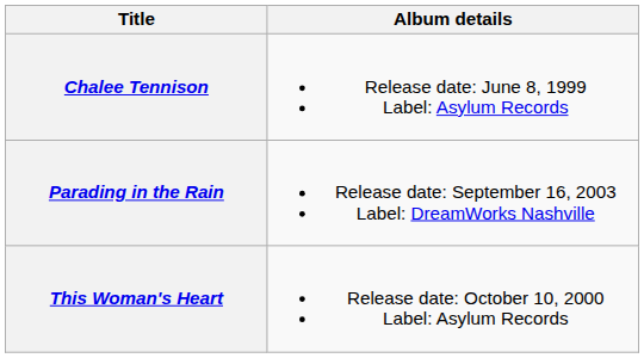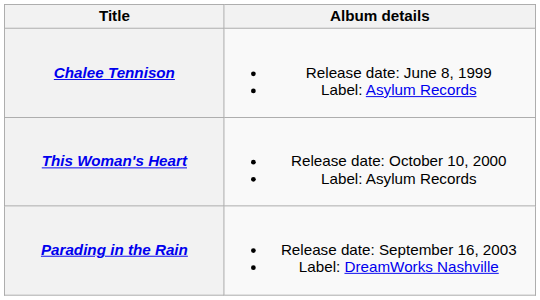rows swapped: This Woman's Heart <-> Parading in the Rain
